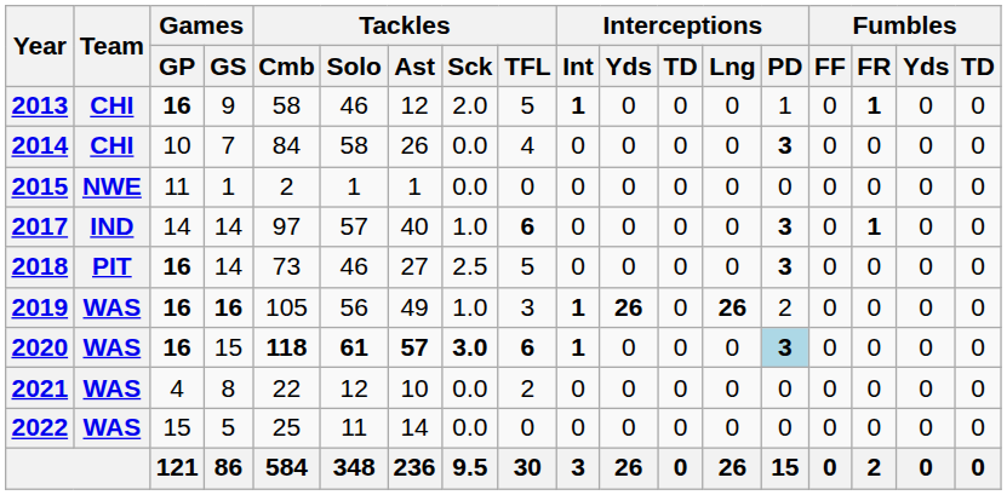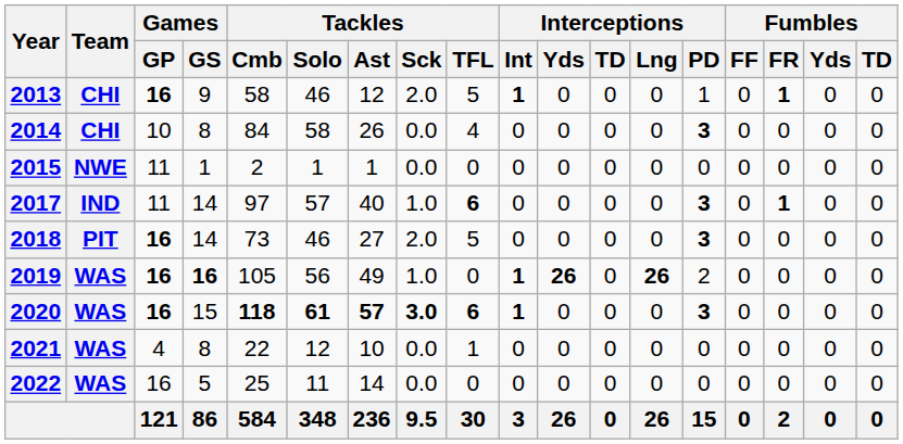2014 | Games / GS: 7 -> 8
2017 | Games / GP: 14 -> 11
2018 | Tackles / Sck: 2.5 -> 2.0
2019 | Tackles / TFL: 3 -> 0
2020 | Interceptions / PD: lightblue background -> no background
2021 | Tackles / TFL: 2 -> 1
2022 | Games / GP: 15 -> 16
